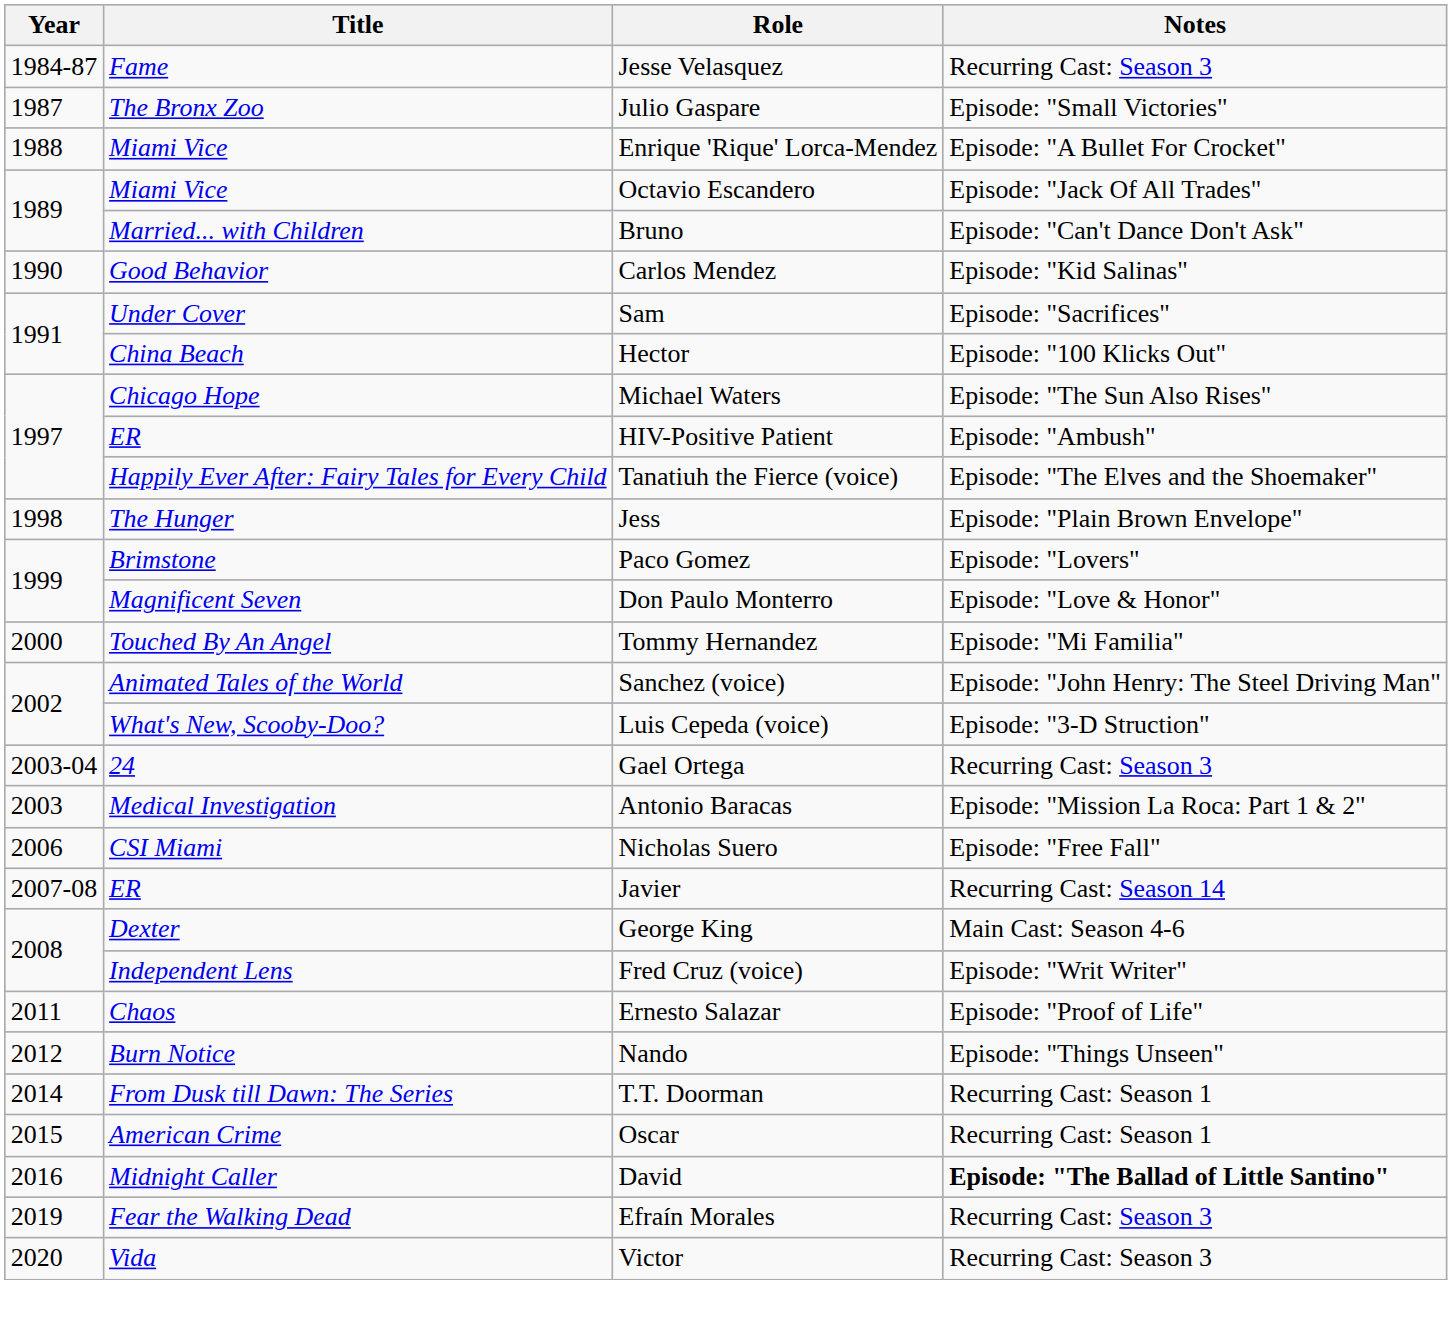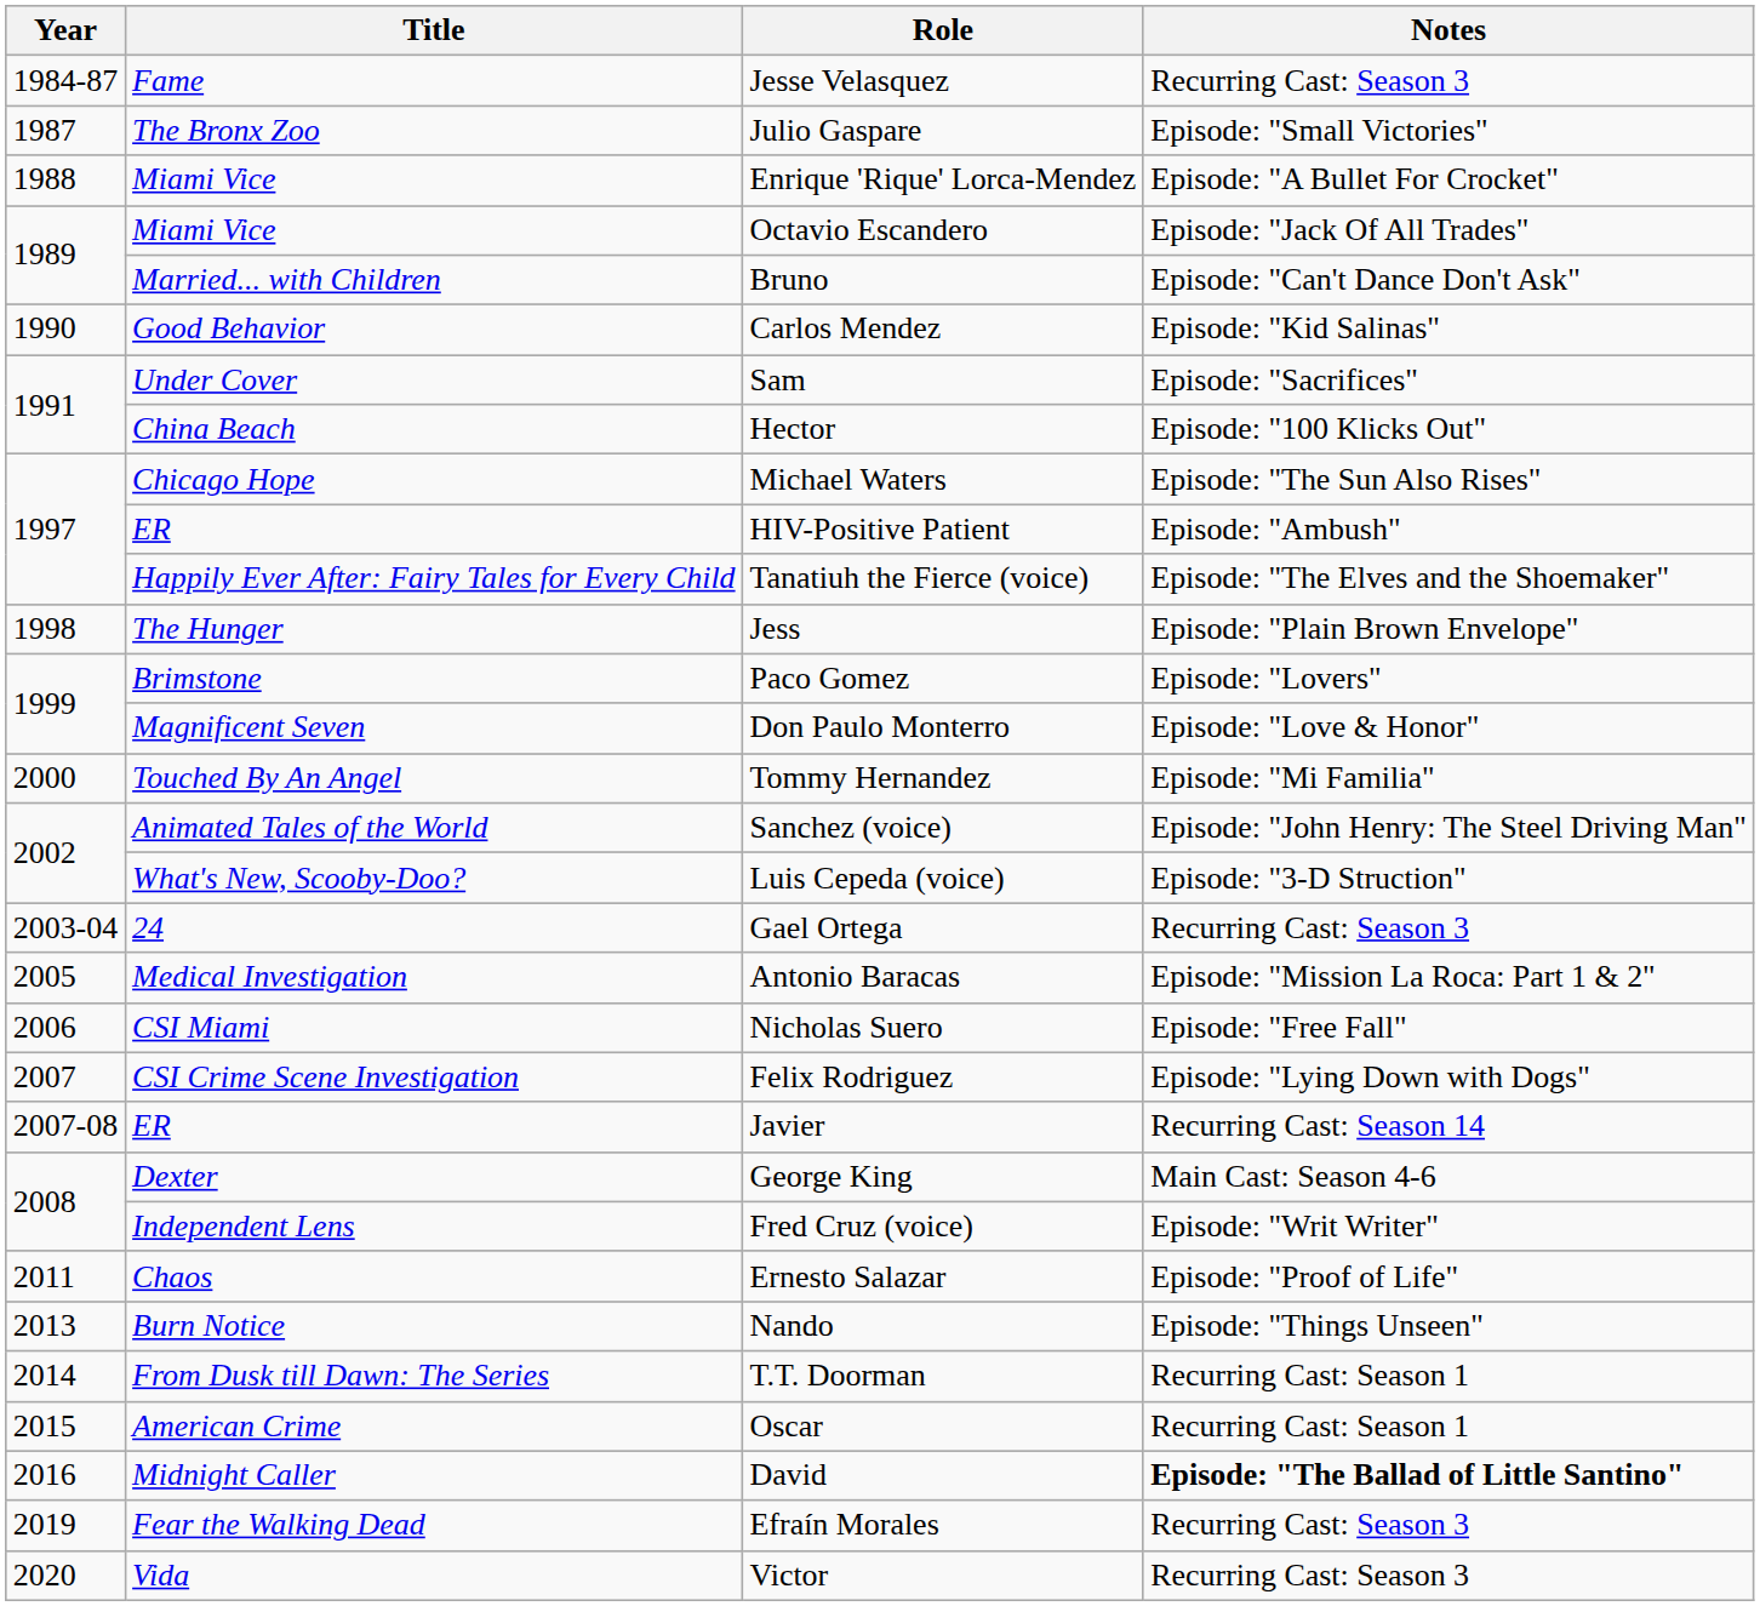Antonio Baracas | Year: 2003 -> 2005
+ row: 2007 | CSI Crime Scene Investigation | Felix Rodriguez | Episode: "Lying Down with Dogs"
Nando | Year: 2012 -> 2013
